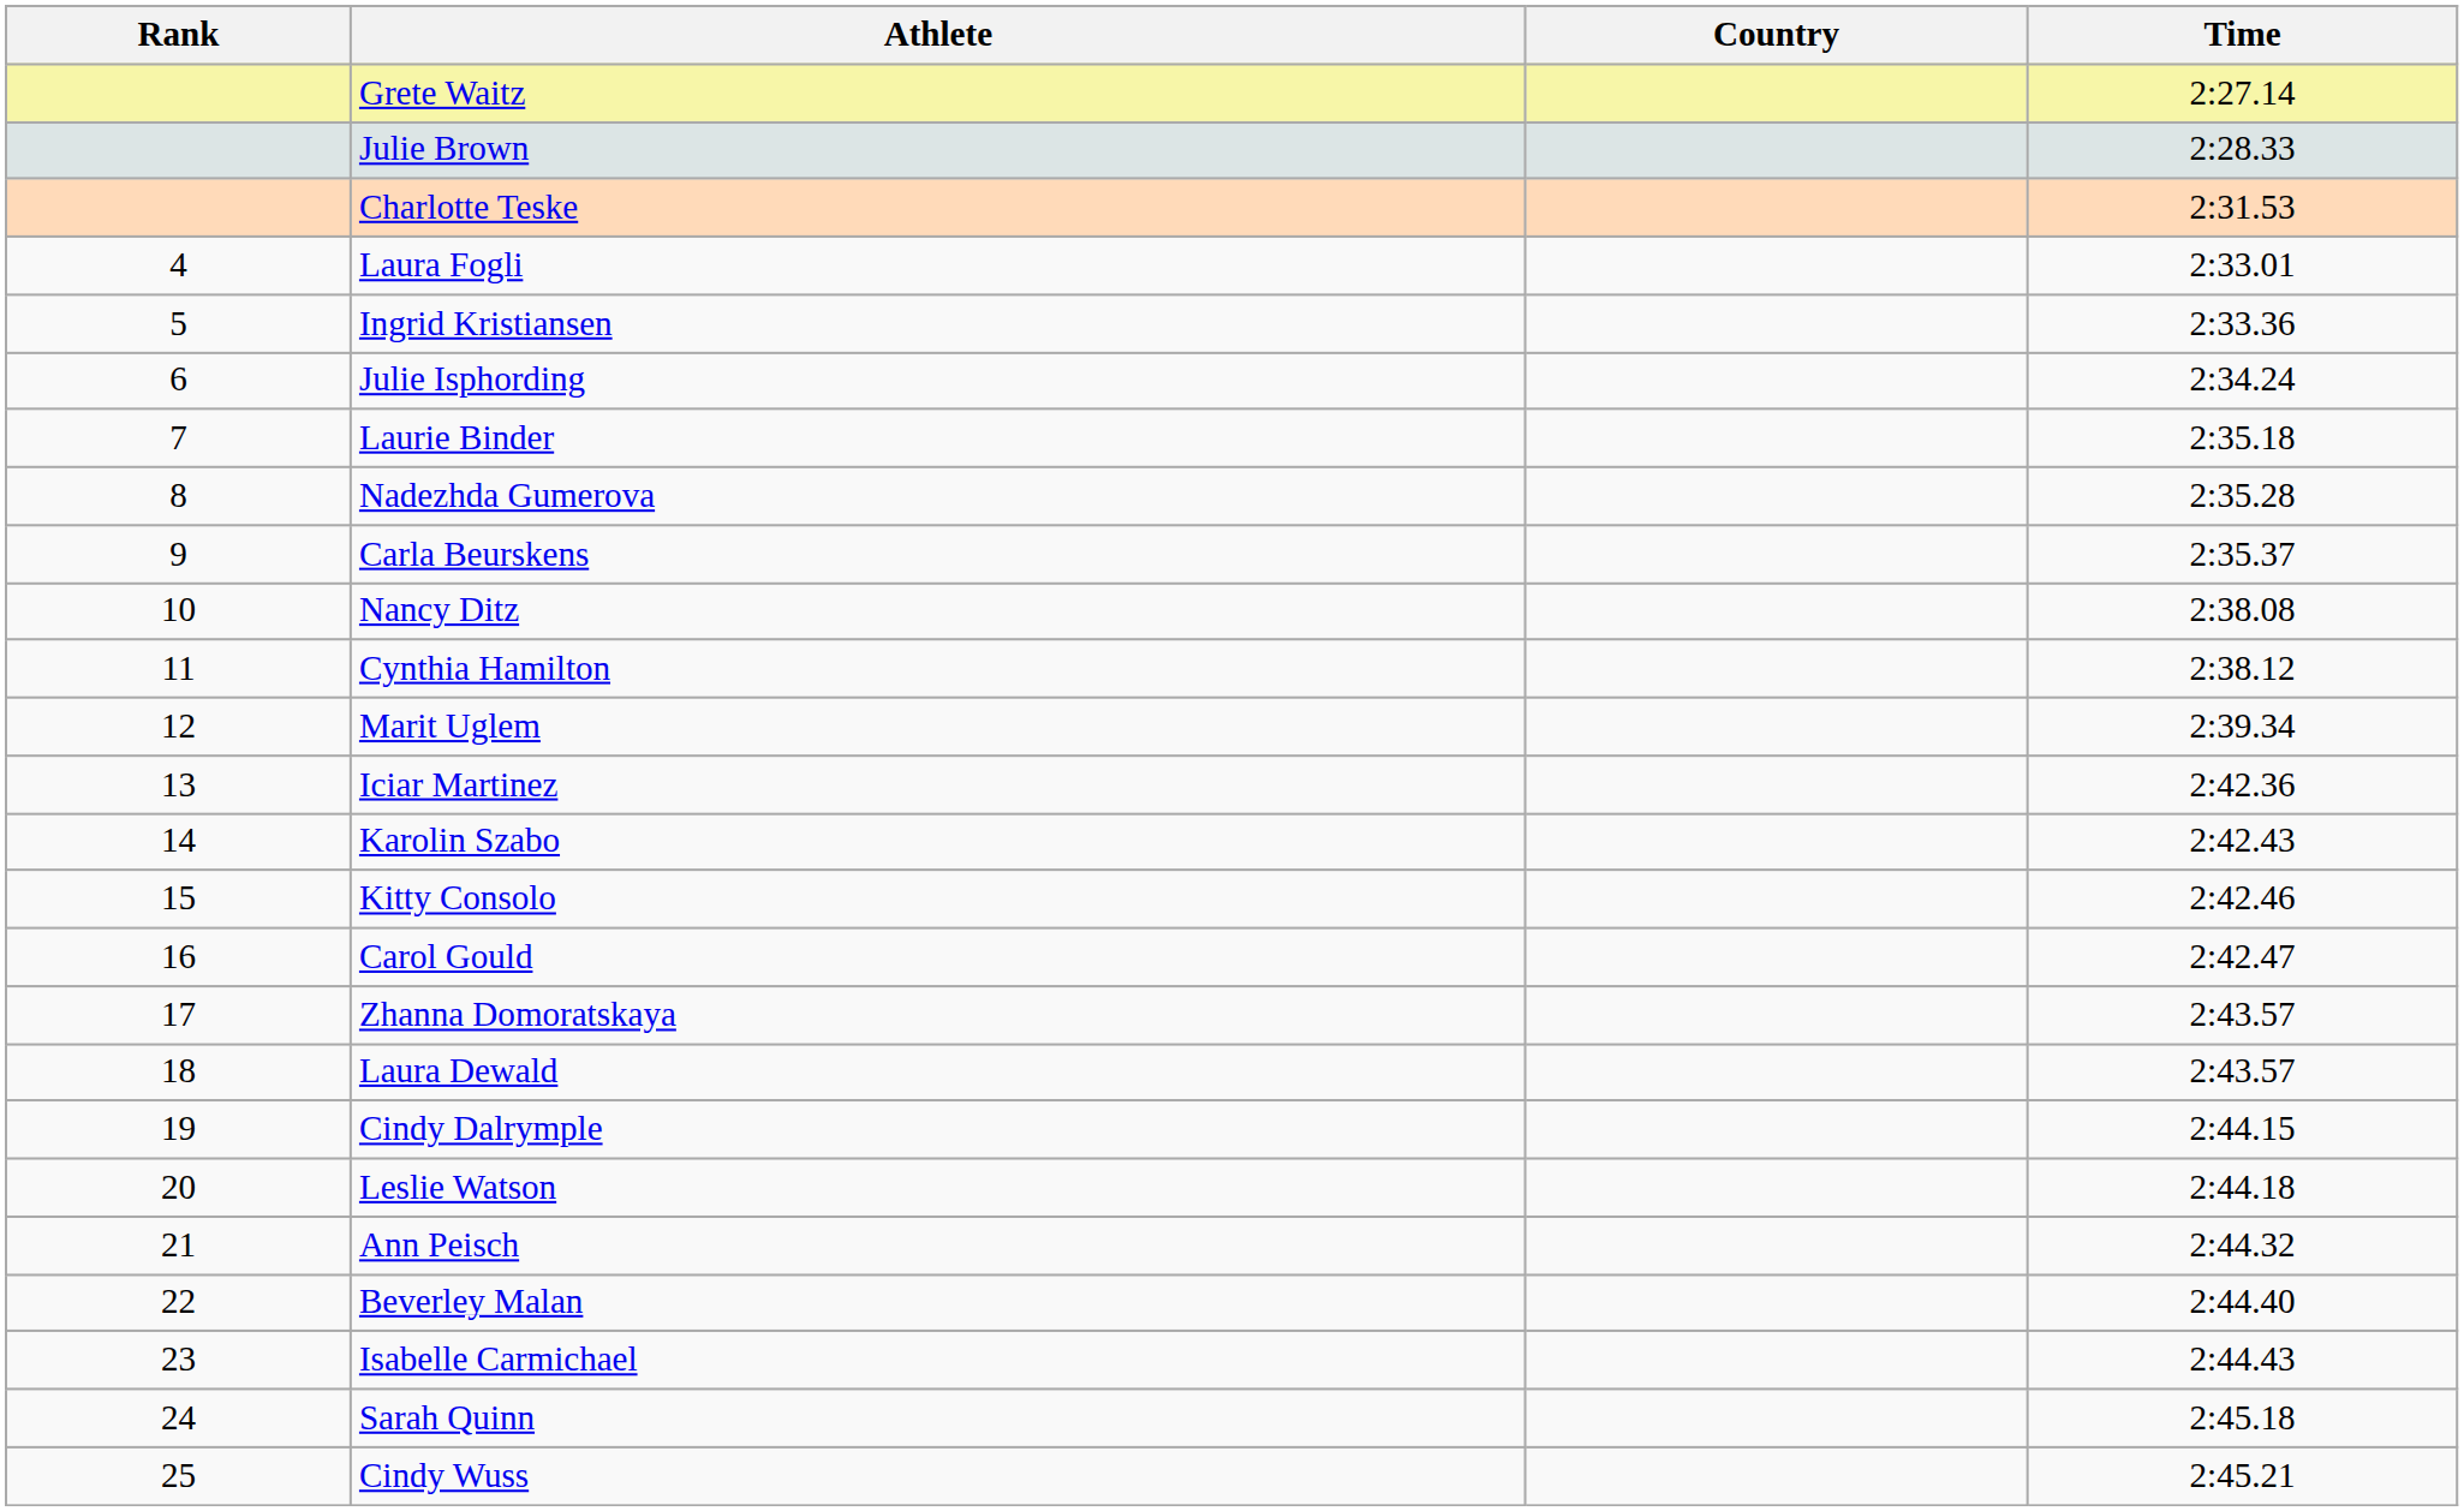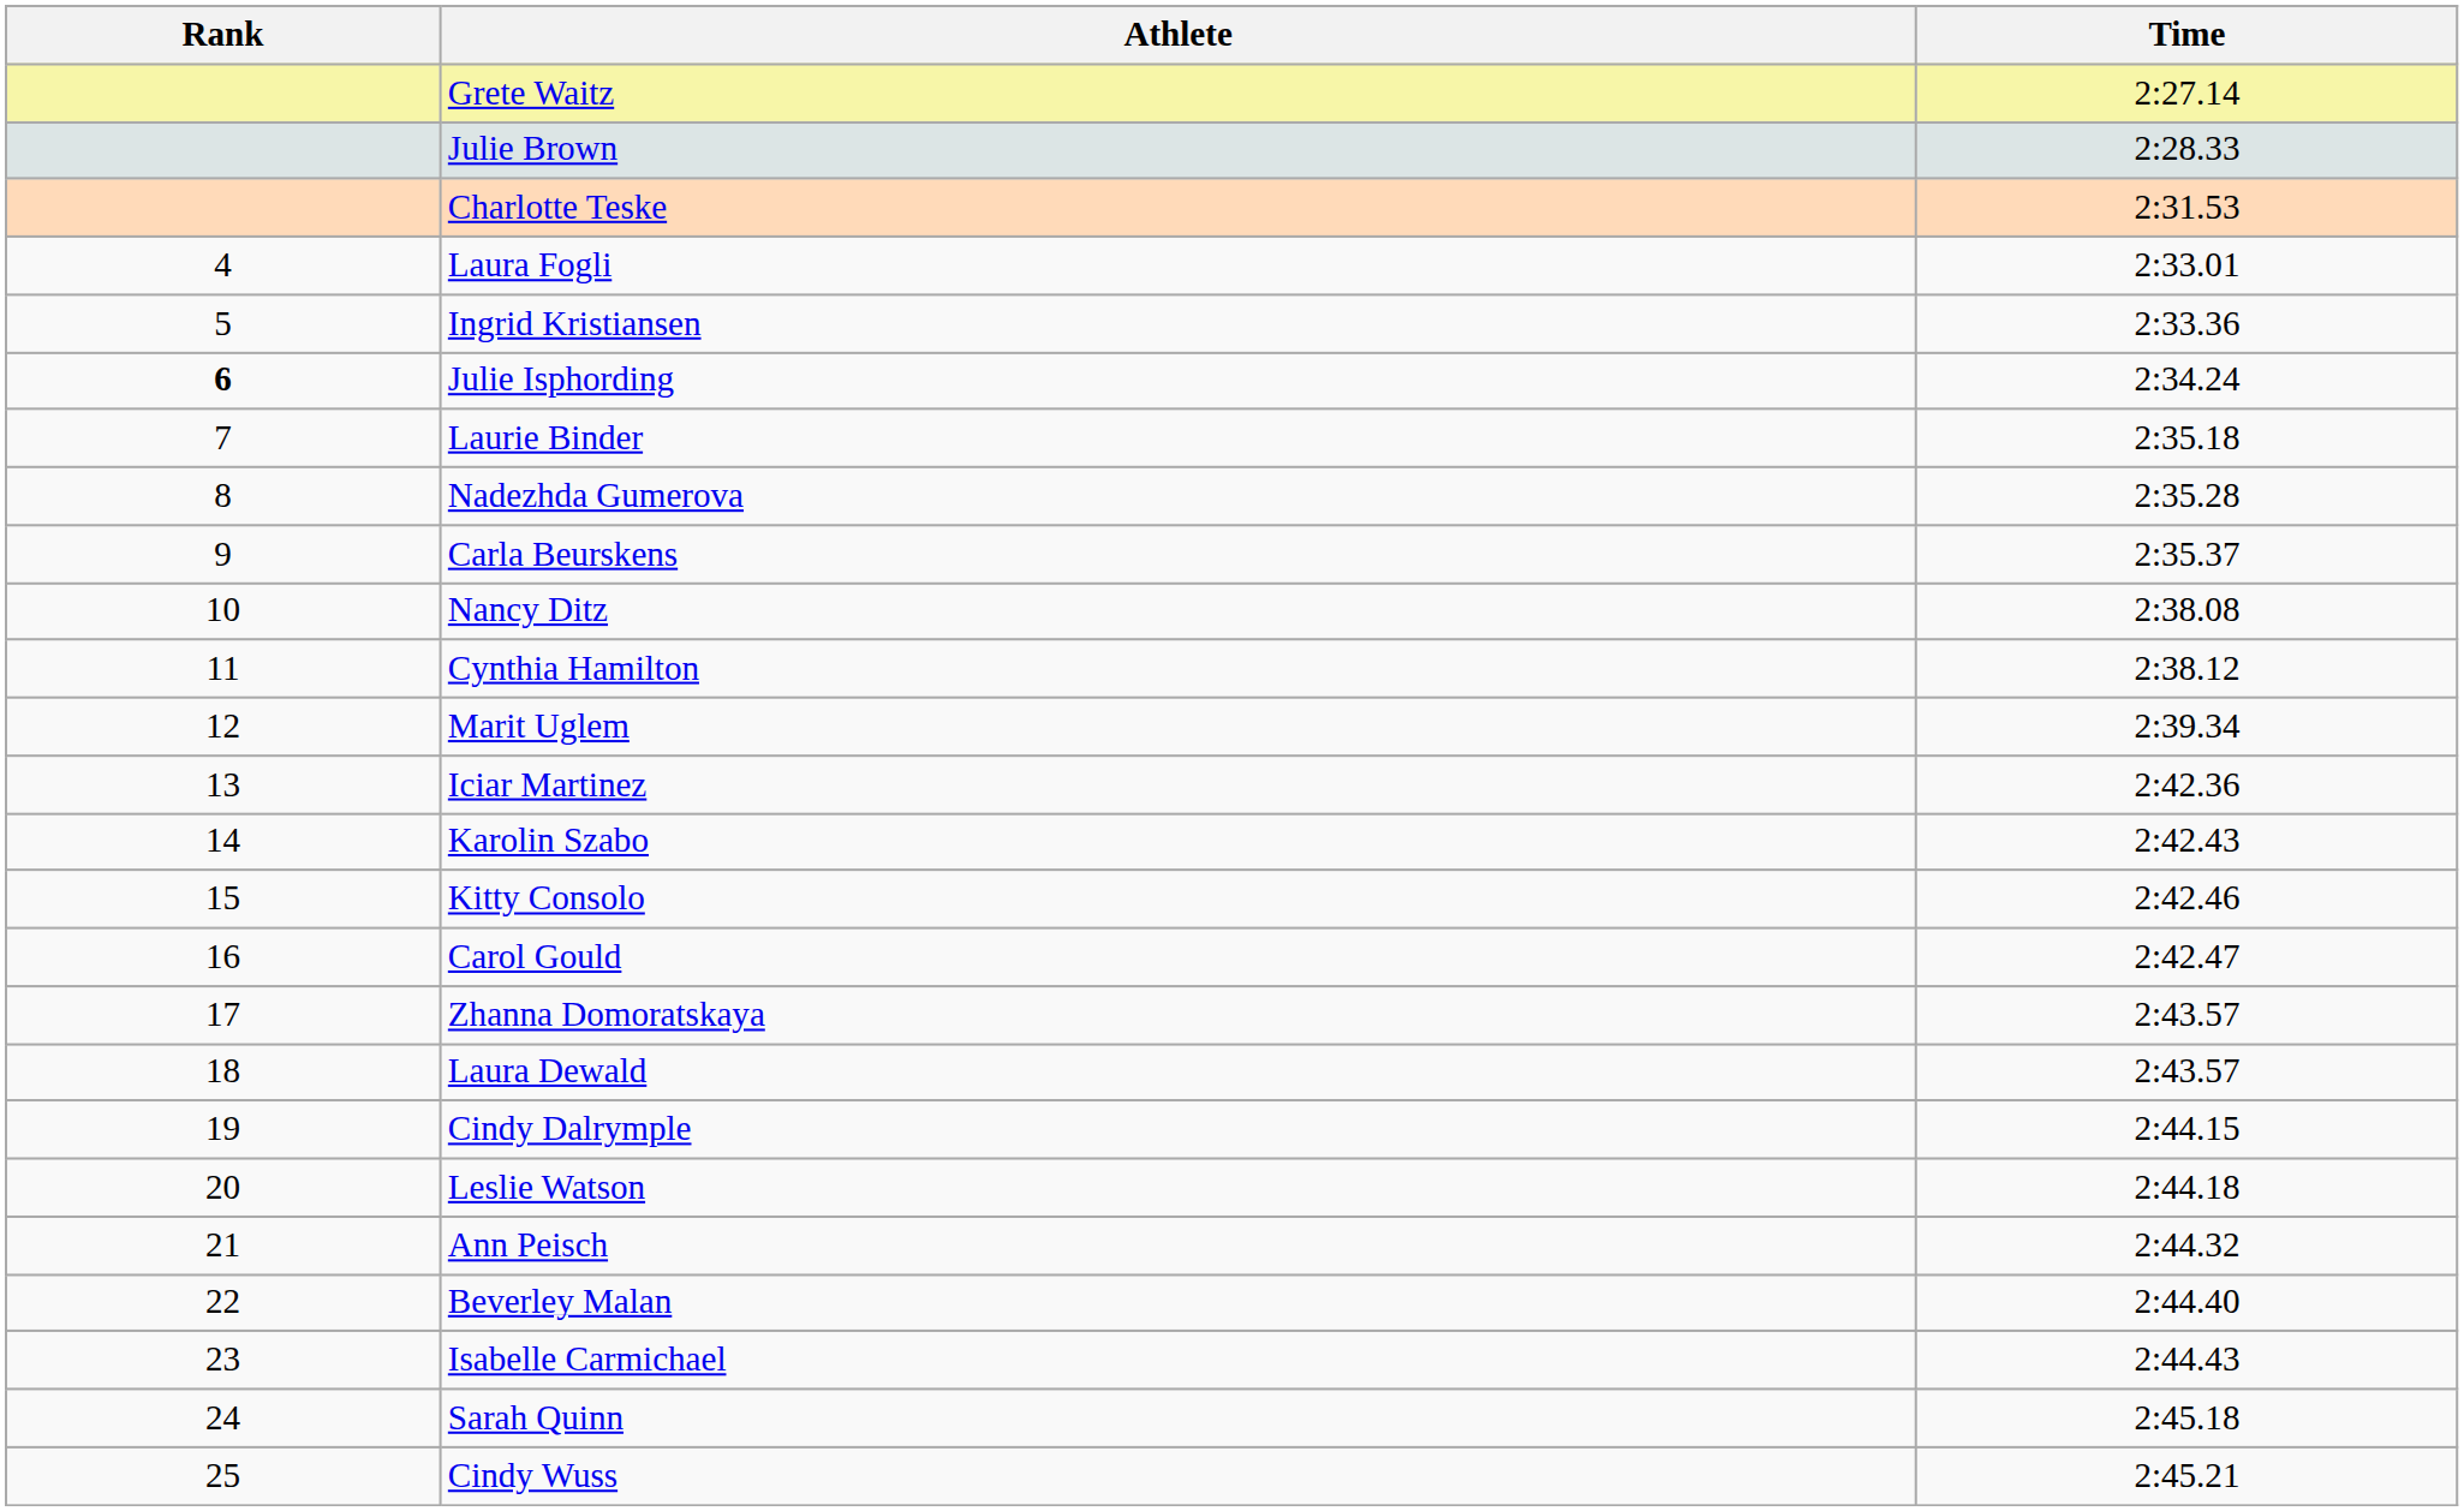- column: Country
Julie Isphording | Rank: normal -> bold
